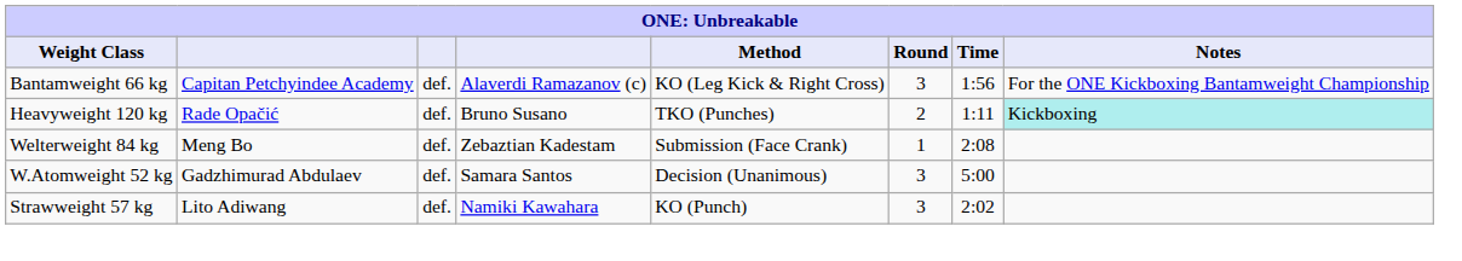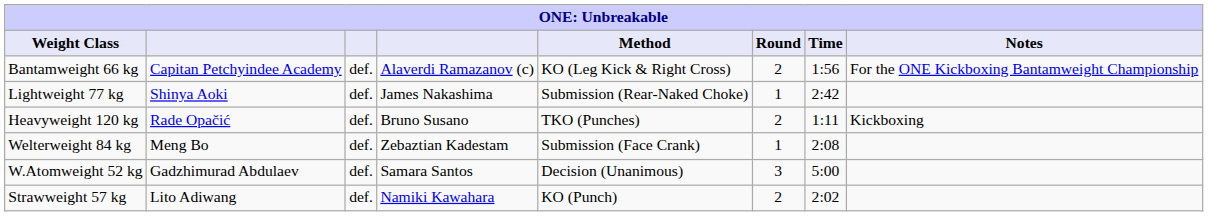Bantamweight 66 kg | Round: 3 -> 2
+ row: Lightweight 77 kg | Shinya Aoki | def. | James Nakashima | Submission (Rear-Naked Choke) | 1 | 2:42
Heavyweight 120 kg | Notes: paleturquoise background -> no background
Strawweight 57 kg | Round: 3 -> 2
